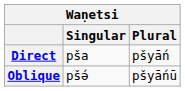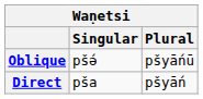rows swapped: Direct <-> Oblique
